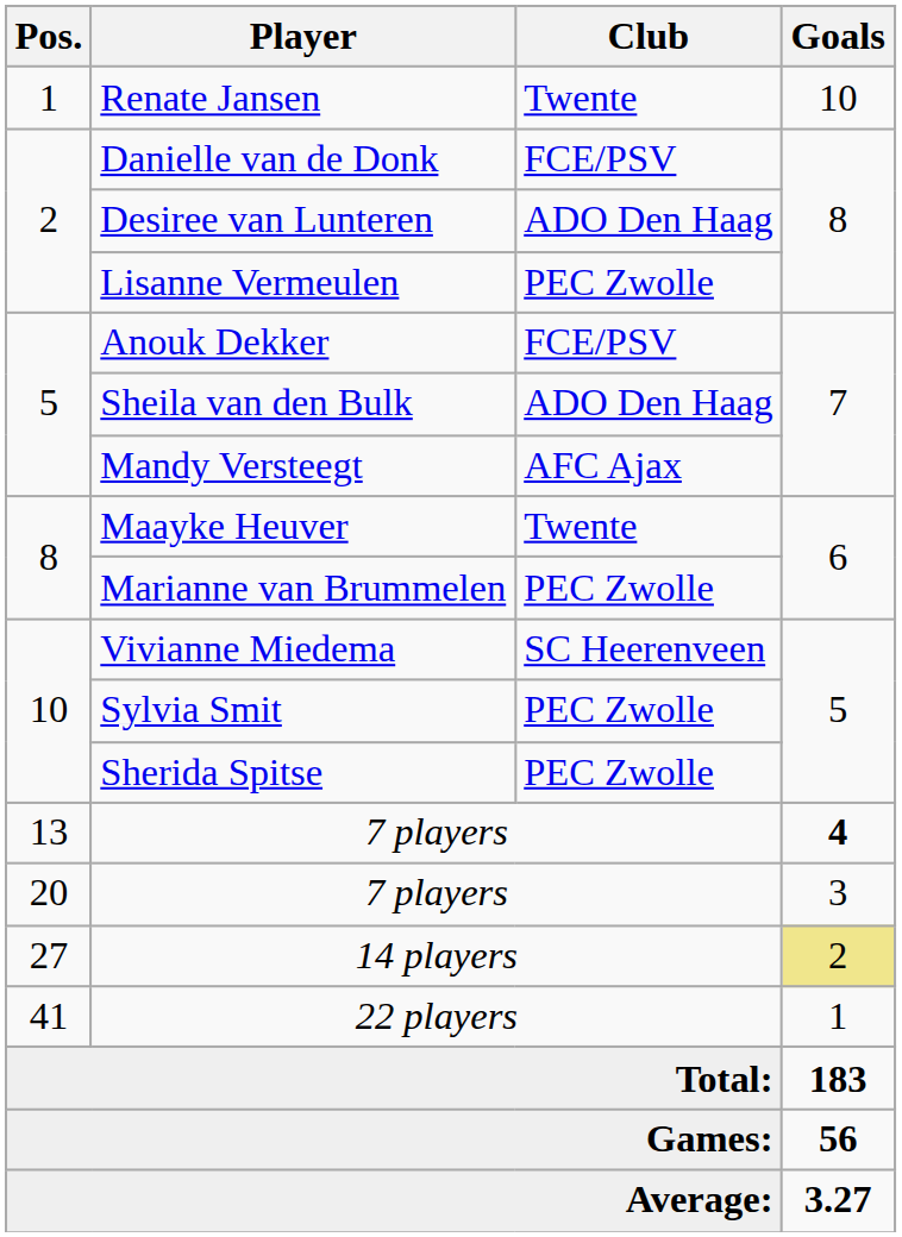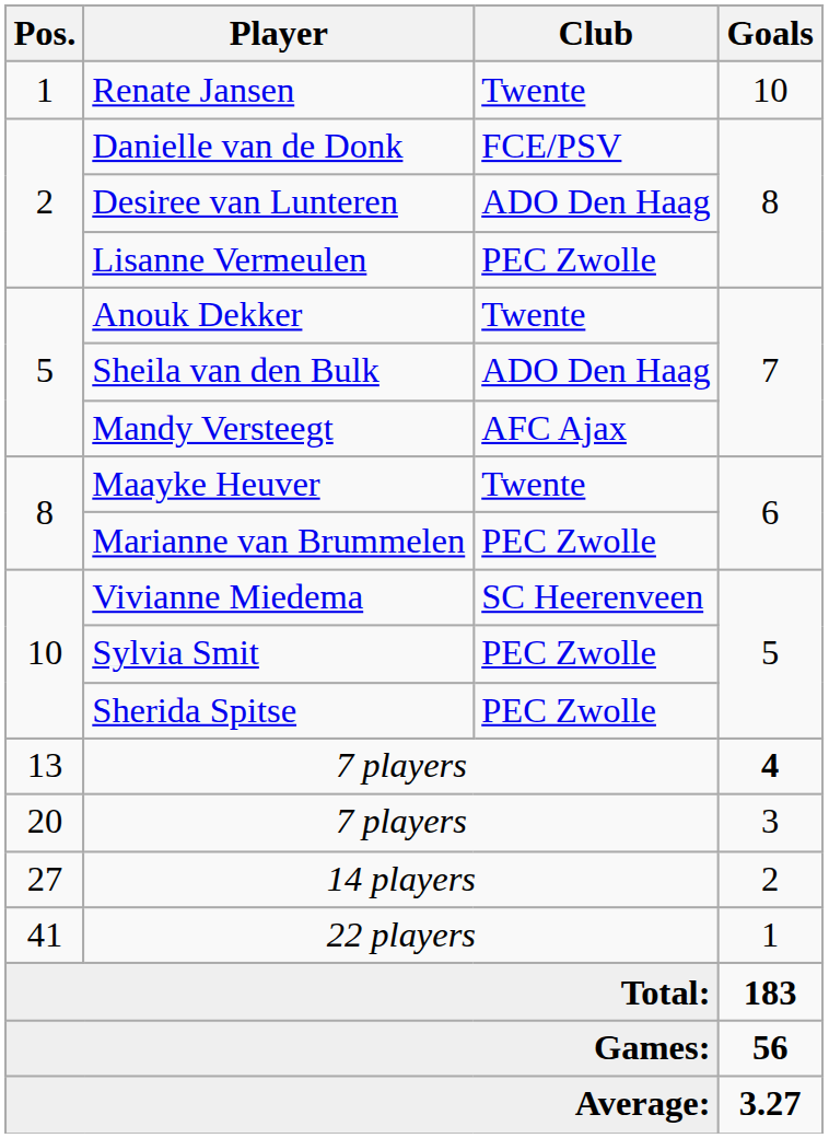Anouk Dekker | Club: FCE/PSV -> Twente
14 players | Goals: khaki background -> no background
